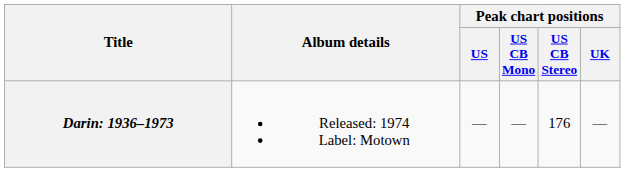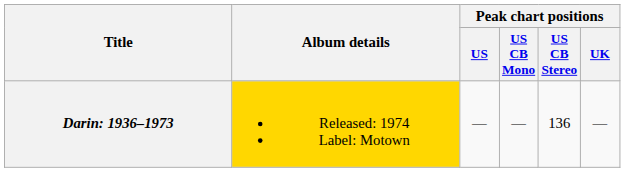Darin: 1936–1973 | Album details: no background -> gold background
Darin: 1936–1973 | Peak chart positions / US CB Stereo: 176 -> 136
